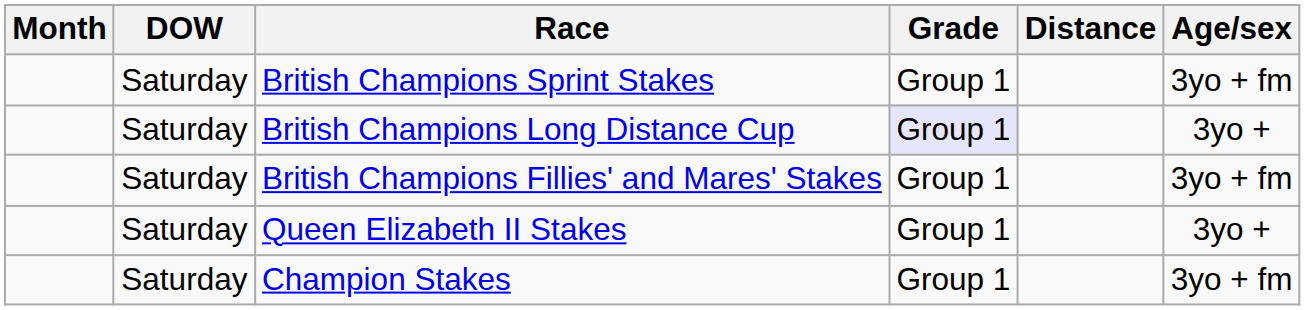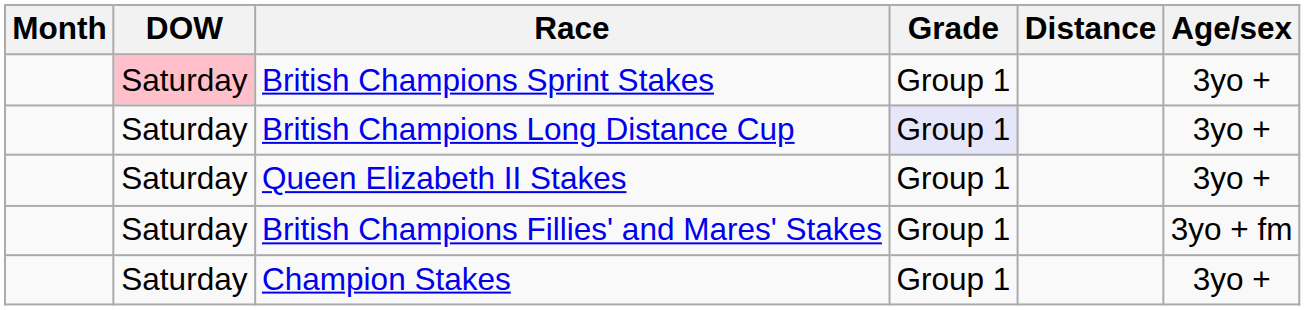British Champions Sprint Stakes | DOW: no background -> pink background
British Champions Sprint Stakes | Age/sex: 3yo + fm -> 3yo +
rows swapped: British Champions Fillies' and Mares' Stakes <-> Queen Elizabeth II Stakes
Champion Stakes | Age/sex: 3yo + fm -> 3yo +
